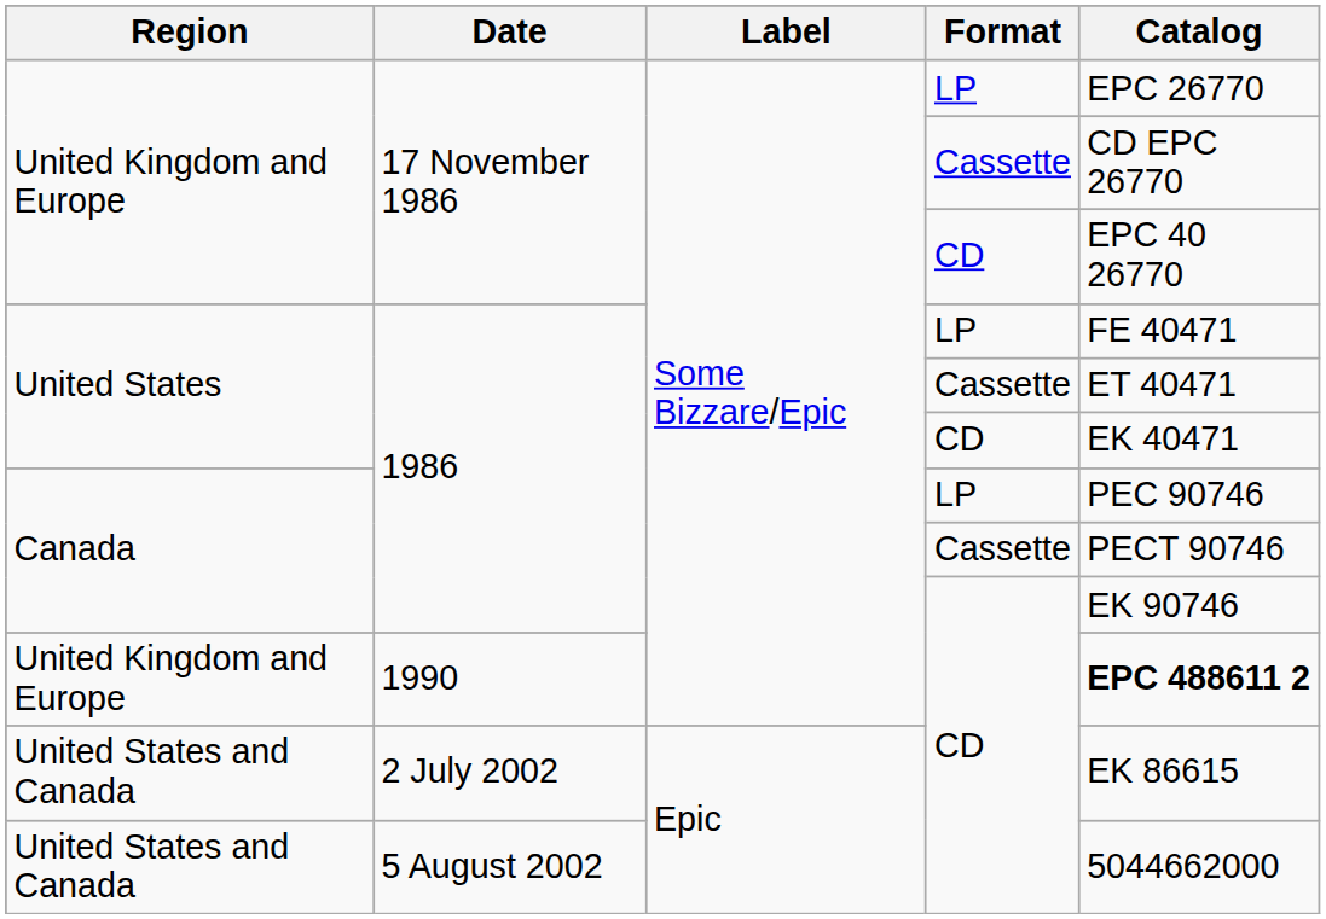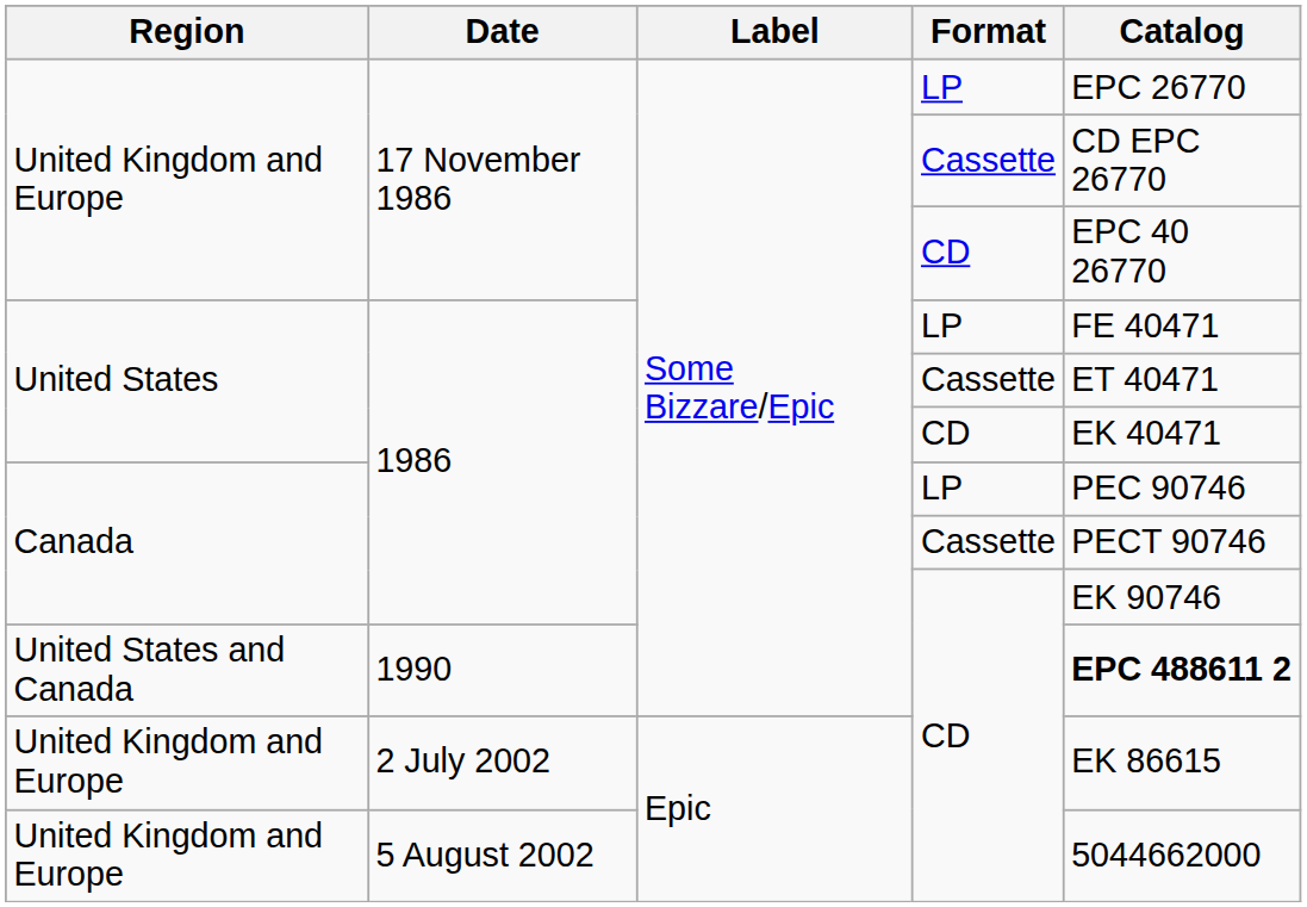1990 | Region: United Kingdom and Europe -> United States and Canada
2 July 2002 | Region: United States and Canada -> United Kingdom and Europe
5 August 2002 | Region: United States and Canada -> United Kingdom and Europe
